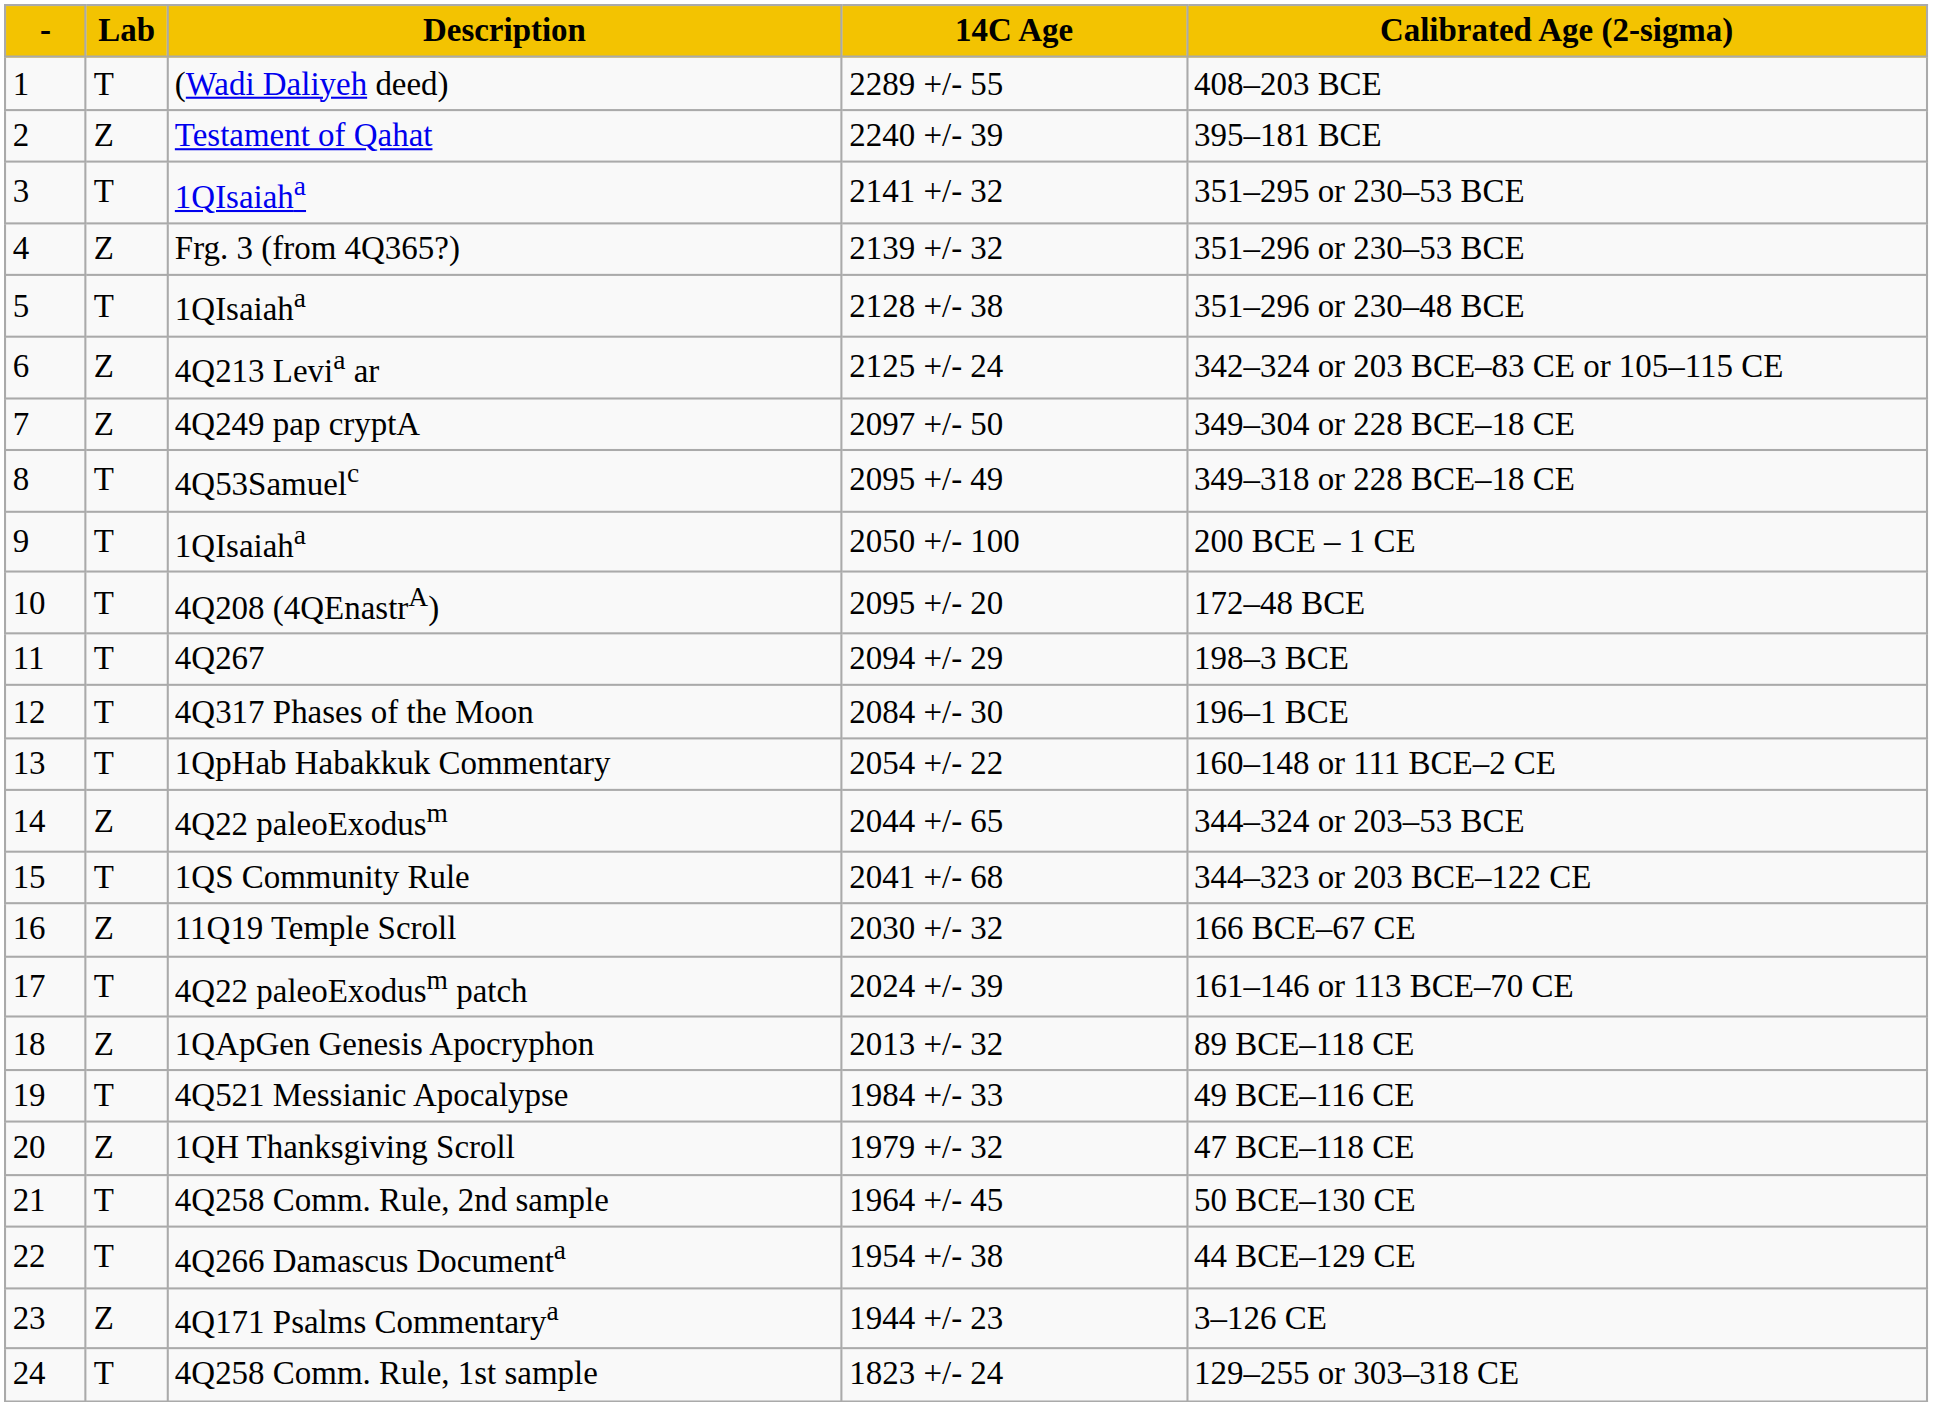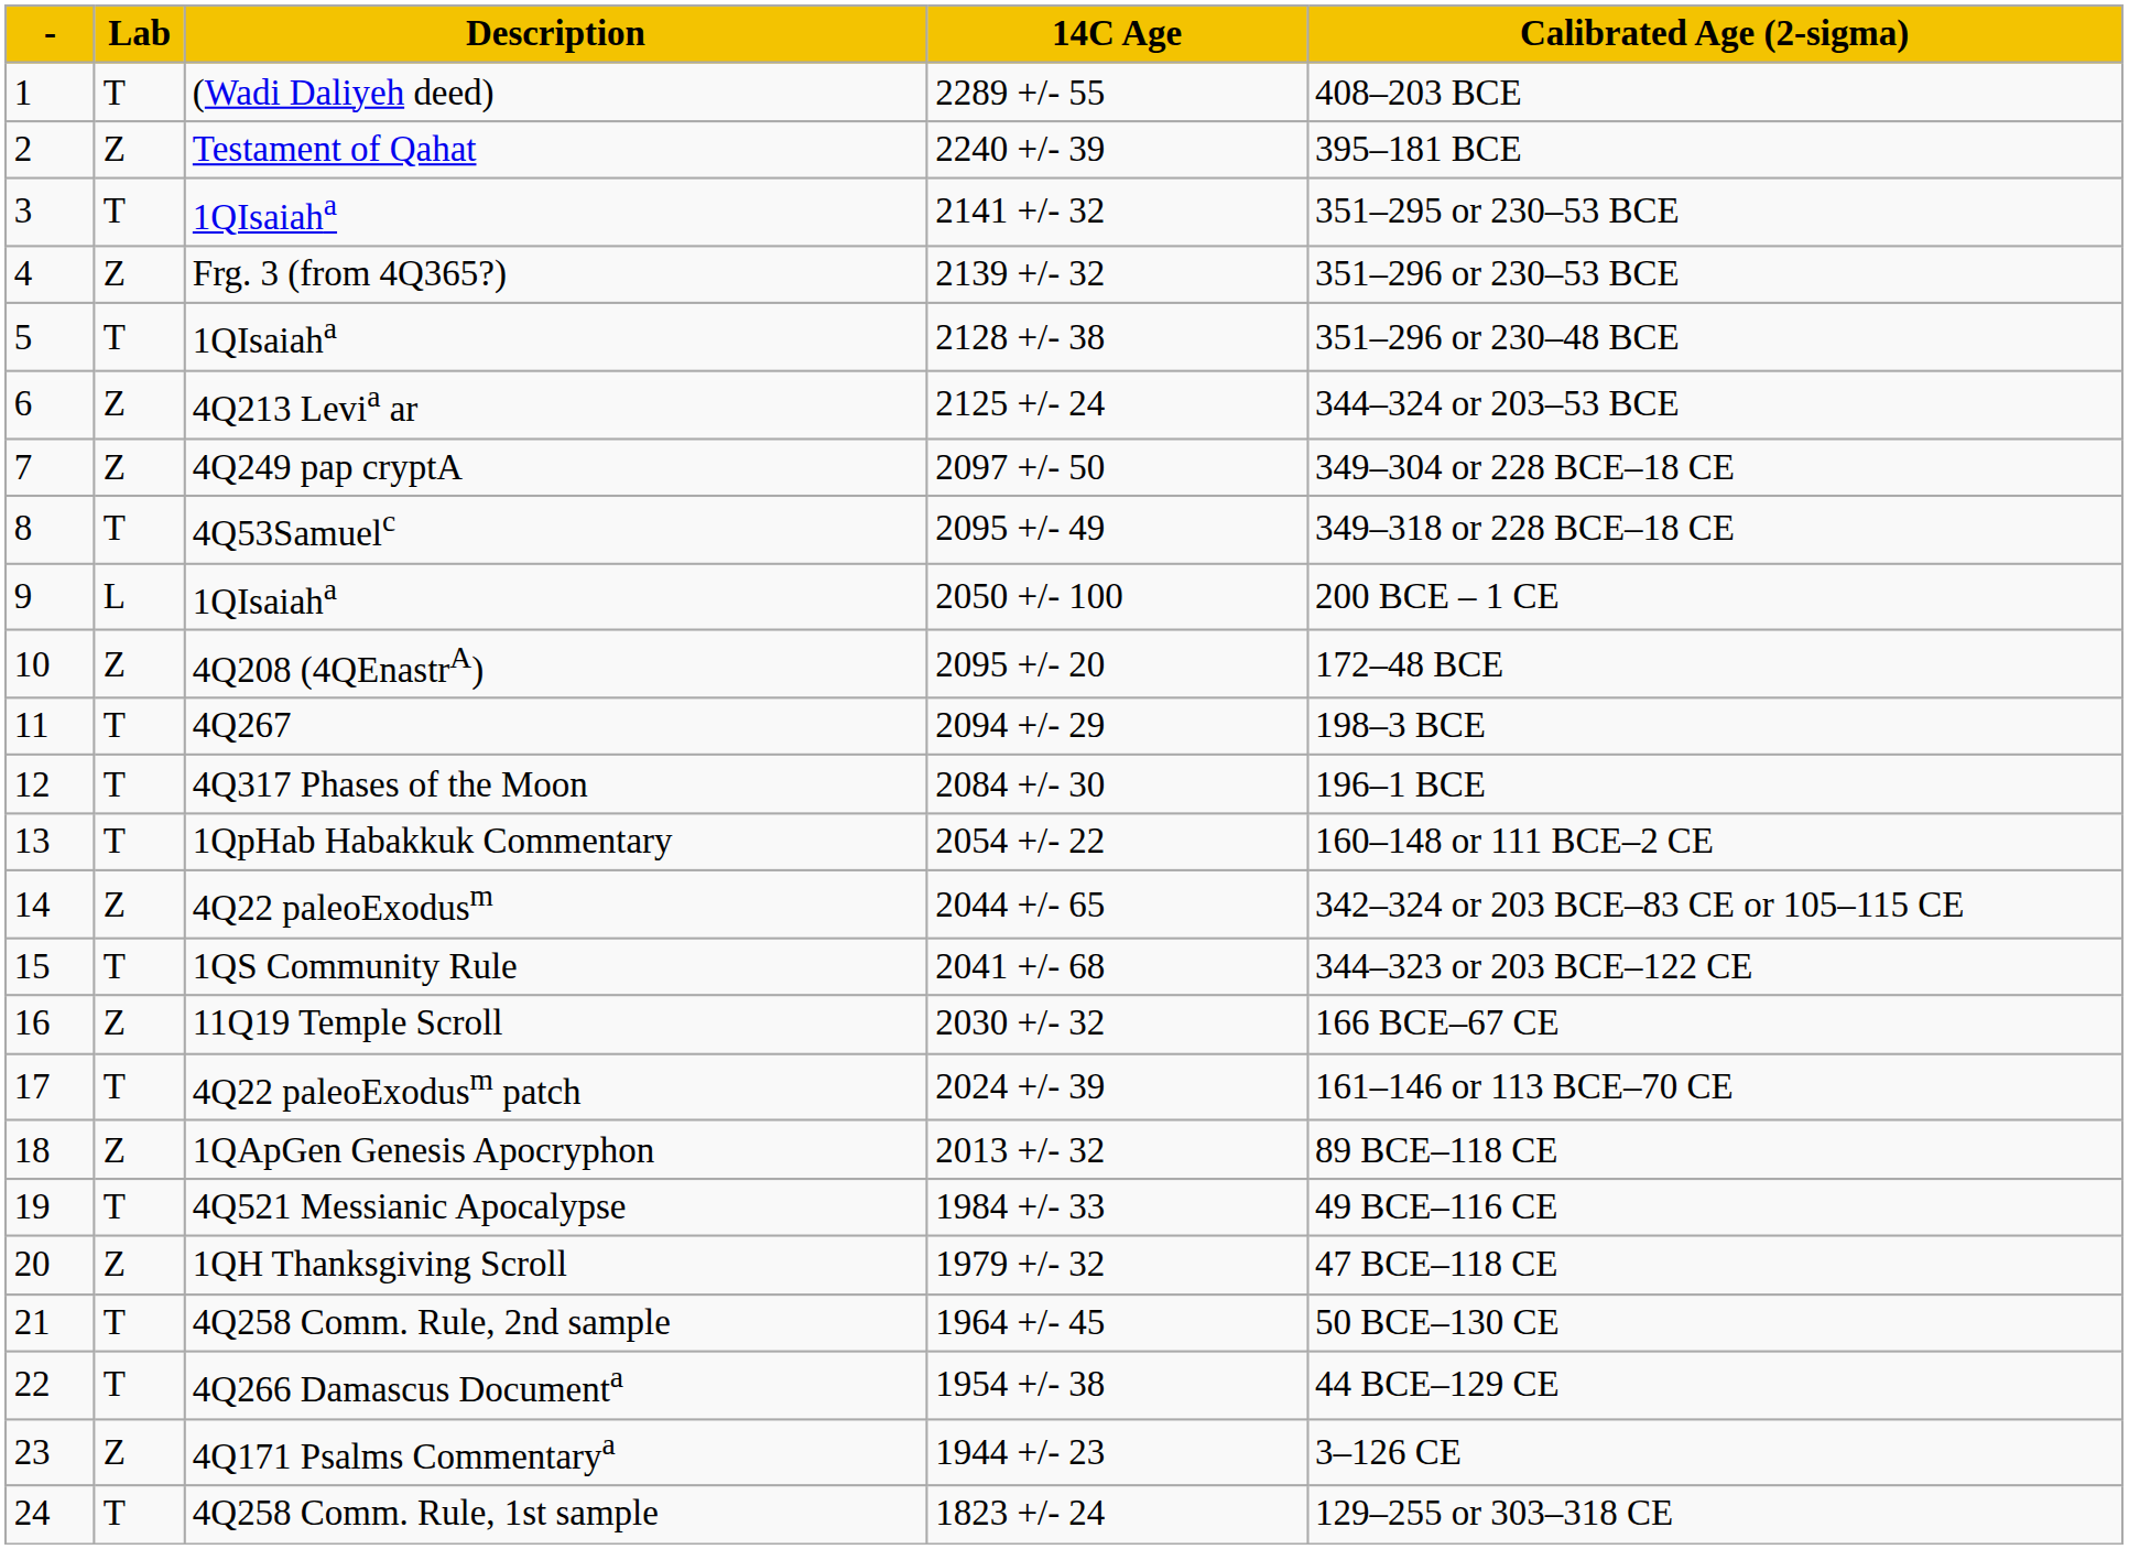4Q213 Levia ar | Calibrated Age (2-sigma): 342–324 or 203 BCE–83 CE or 105–115 CE -> 344–324 or 203–53 BCE
9 / 1QIsaiaha | Lab: T -> L
4Q208 (4QEnastrA) | Lab: T -> Z
4Q22 paleoExodusm | Calibrated Age (2-sigma): 344–324 or 203–53 BCE -> 342–324 or 203 BCE–83 CE or 105–115 CE
